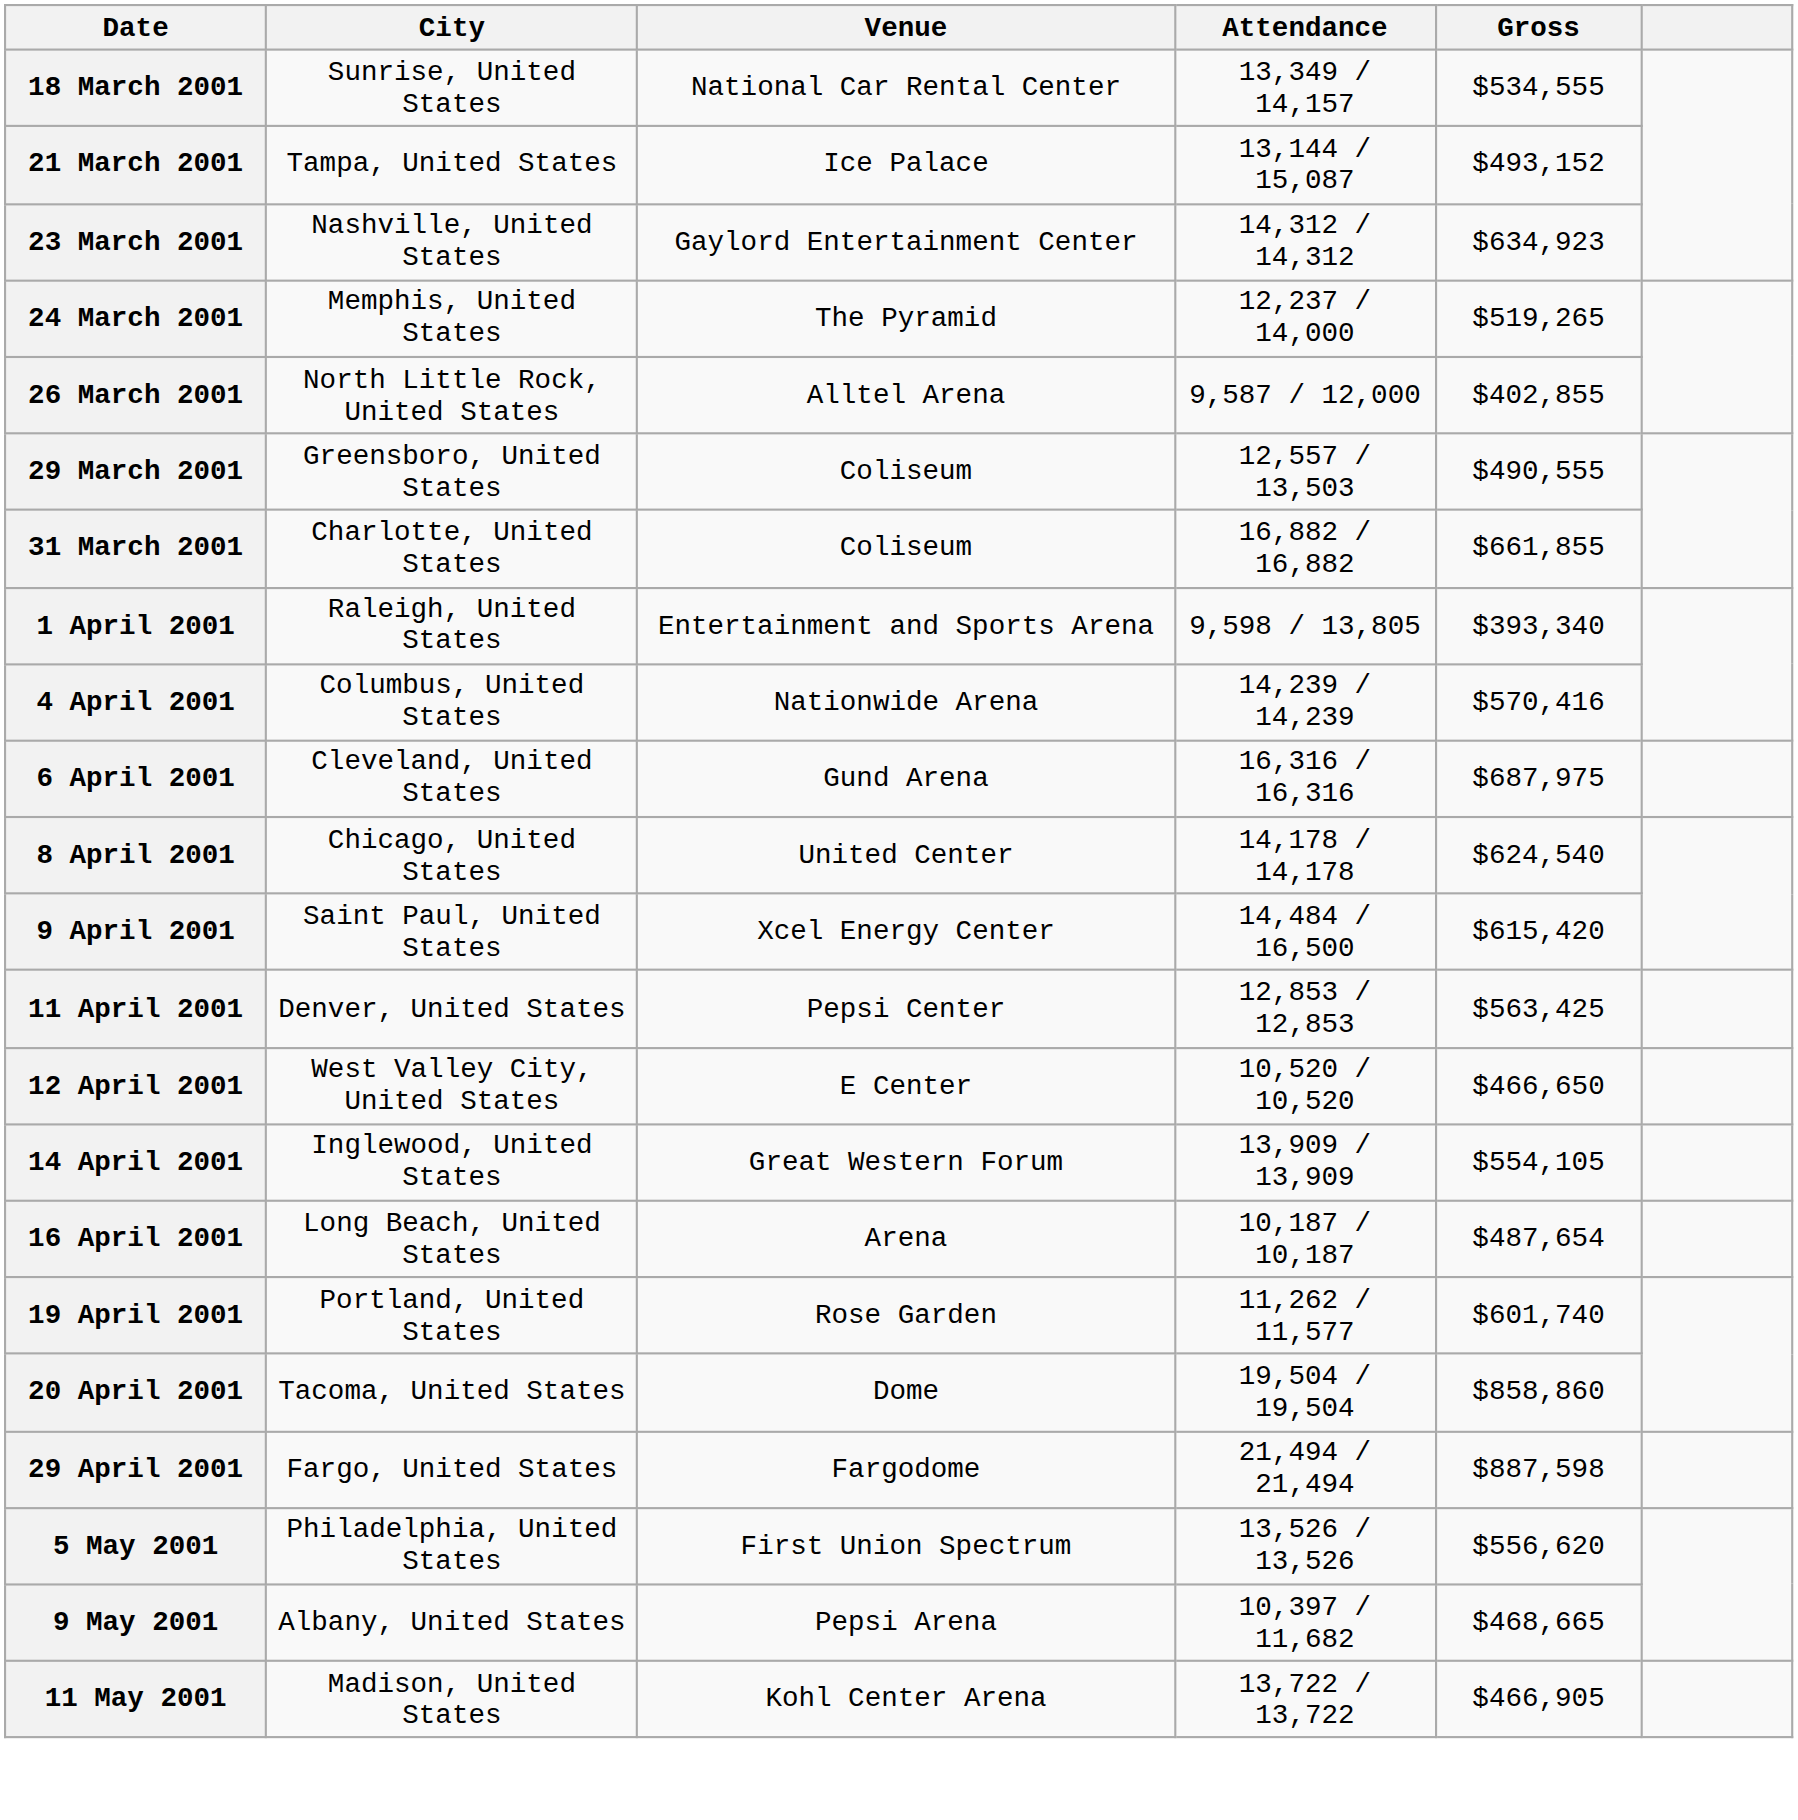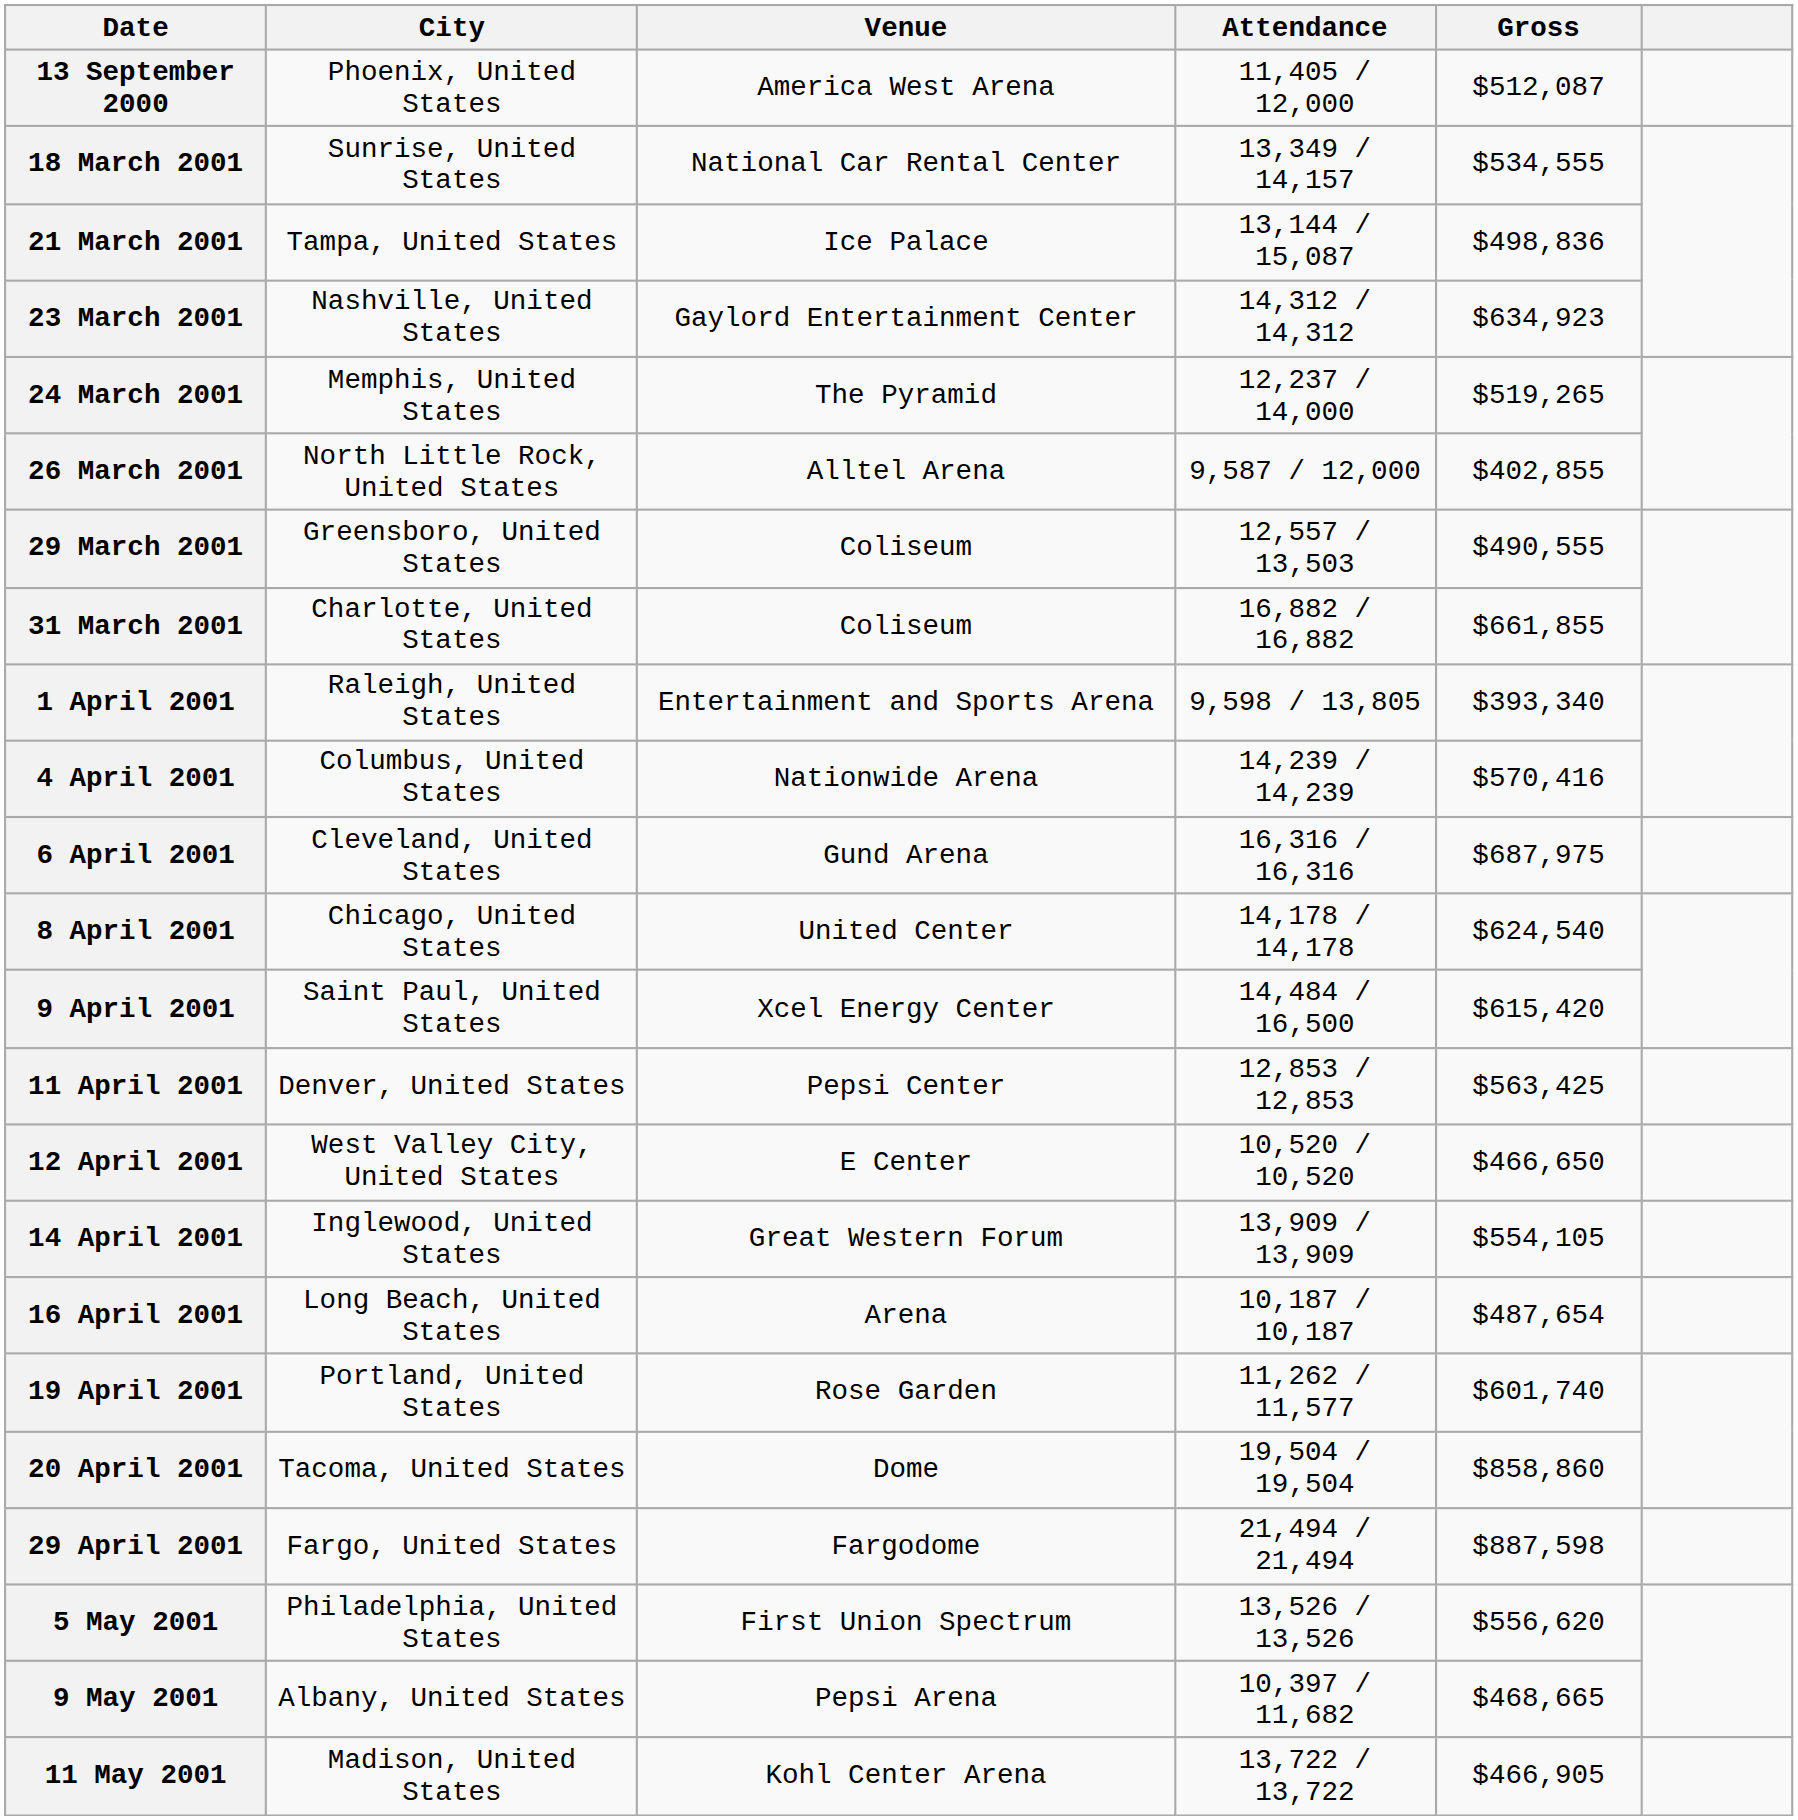+ row: 13 September 2000 | Phoenix, United States | America West Arena | 11,405 / 12,000 | $512,087
21 March 2001 | Gross: $493,152 -> $498,836
